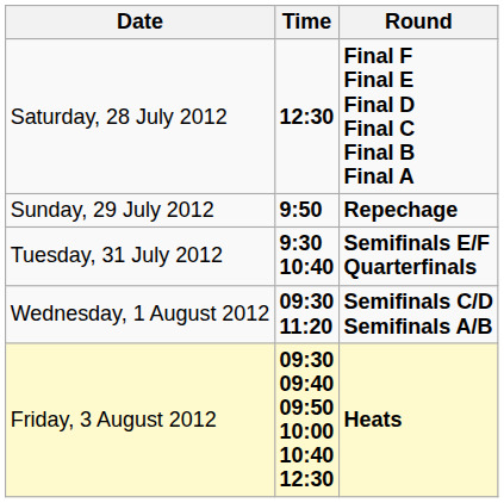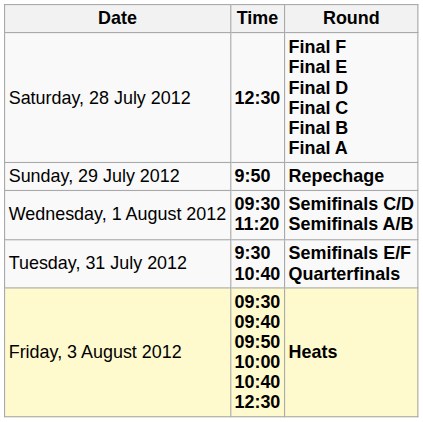rows swapped: Tuesday, 31 July 2012 <-> Wednesday, 1 August 2012
